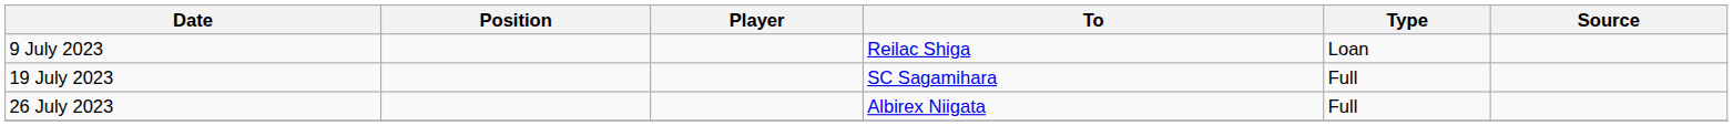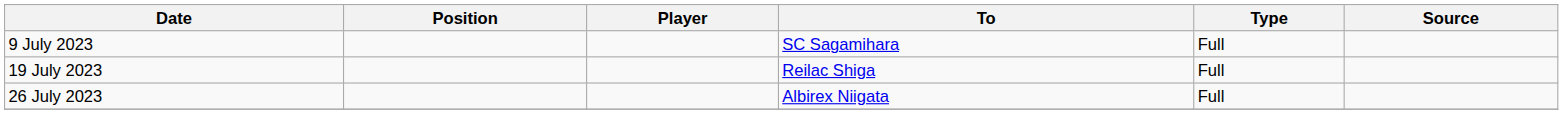9 July 2023 | To: Reilac Shiga -> SC Sagamihara
9 July 2023 | Type: Loan -> Full
19 July 2023 | To: SC Sagamihara -> Reilac Shiga
